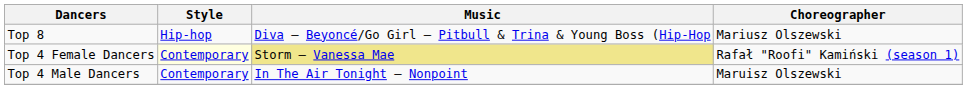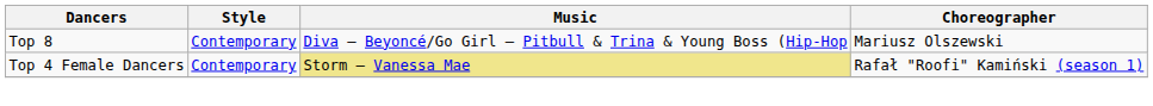Top 8 | Style: Hip-hop -> Contemporary
Top 4 Female Dancers | Style: lightyellow background -> no background
- row: Top 4 Male Dancers | Contemporary | In The Air Tonight – Nonpoint | Maruisz Olszewski
